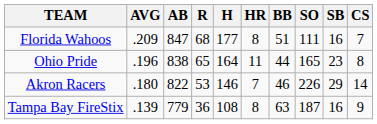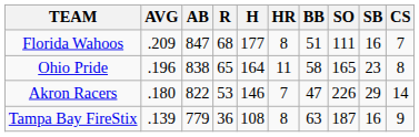Ohio Pride | BB: 44 -> 58
Akron Racers | BB: 46 -> 47
